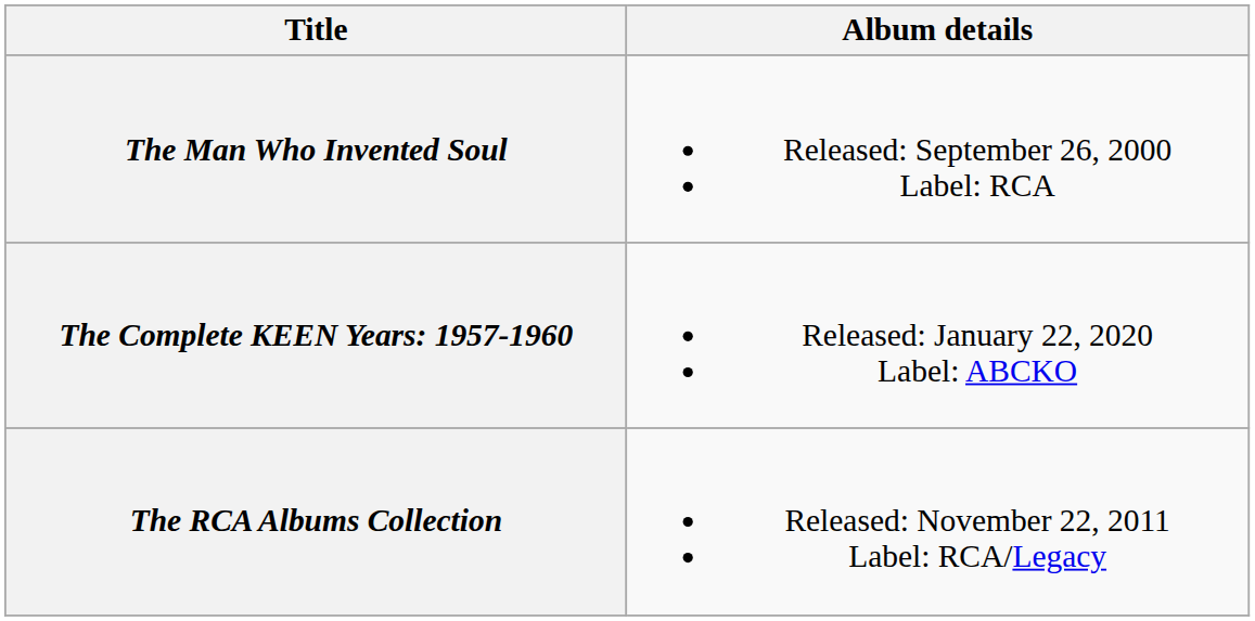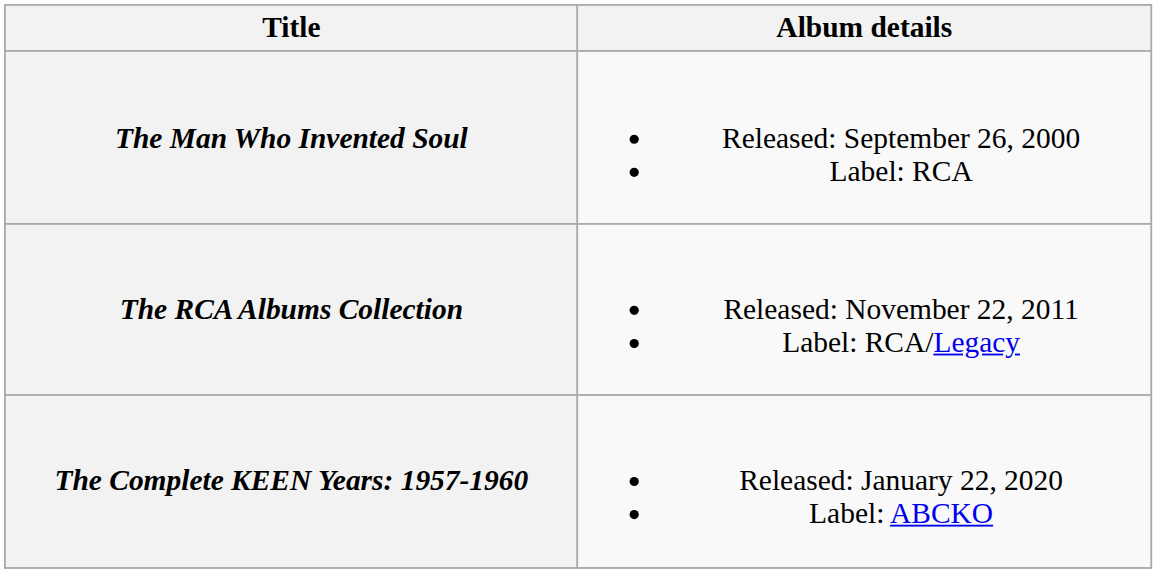rows swapped: The RCA Albums Collection <-> The Complete KEEN Years: 1957-1960
